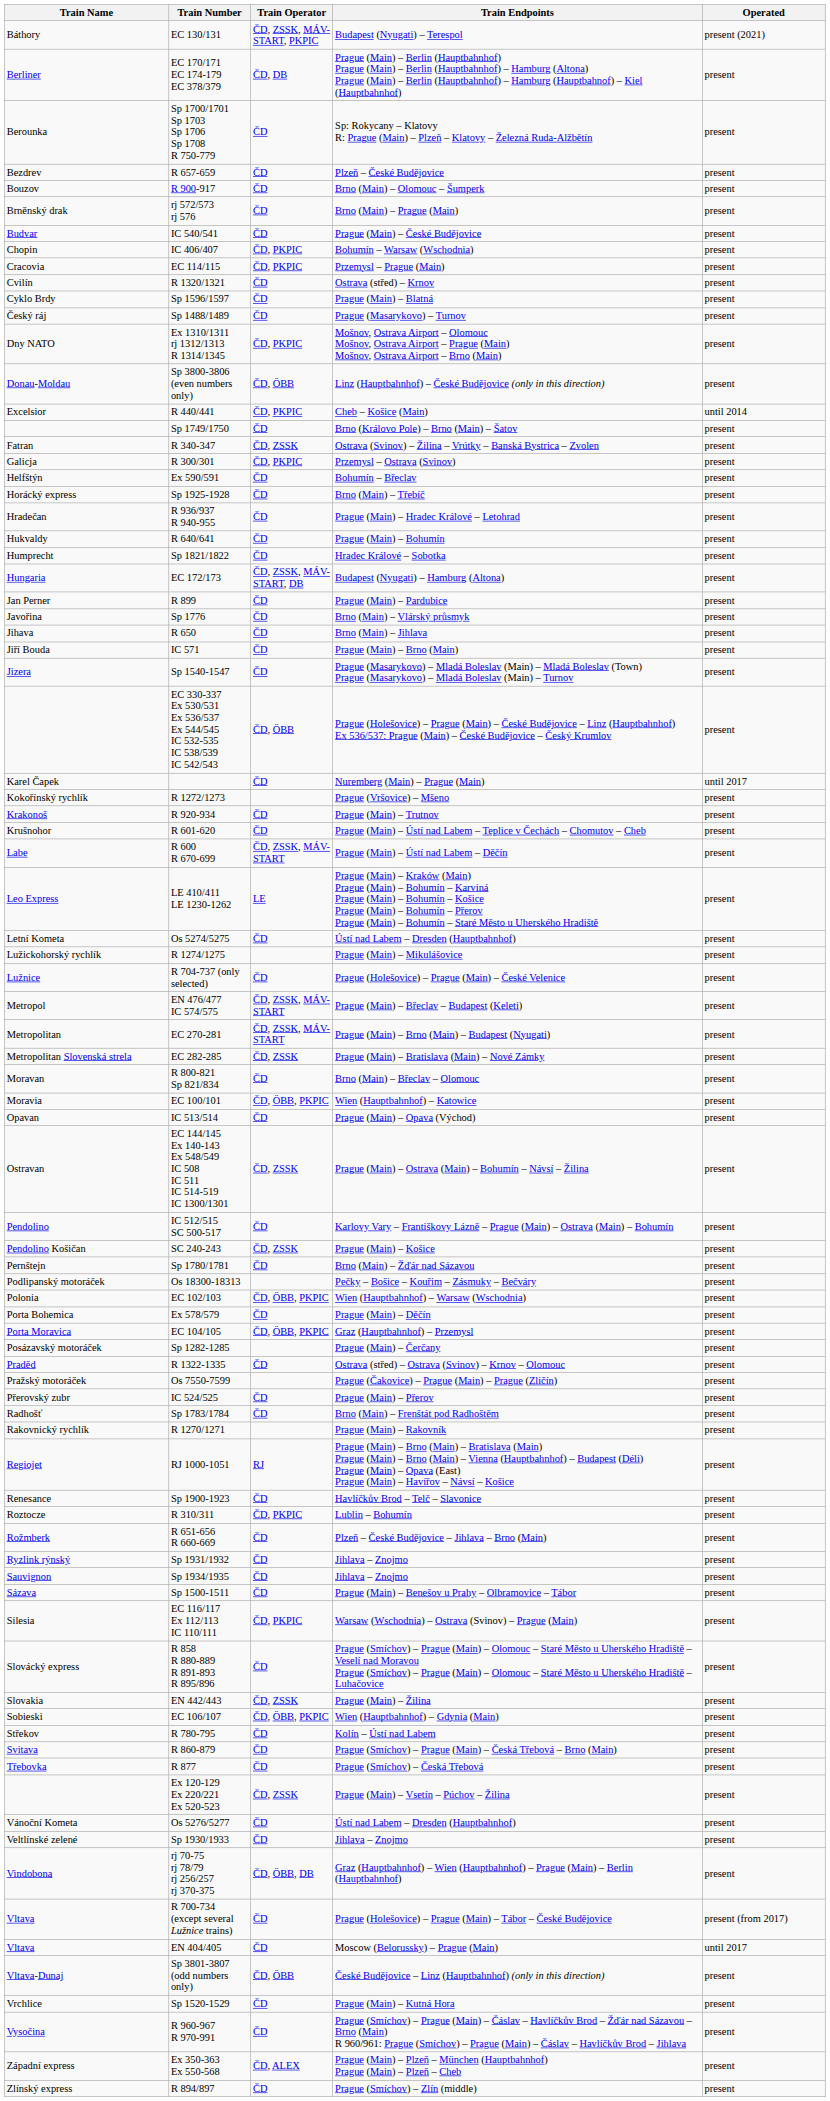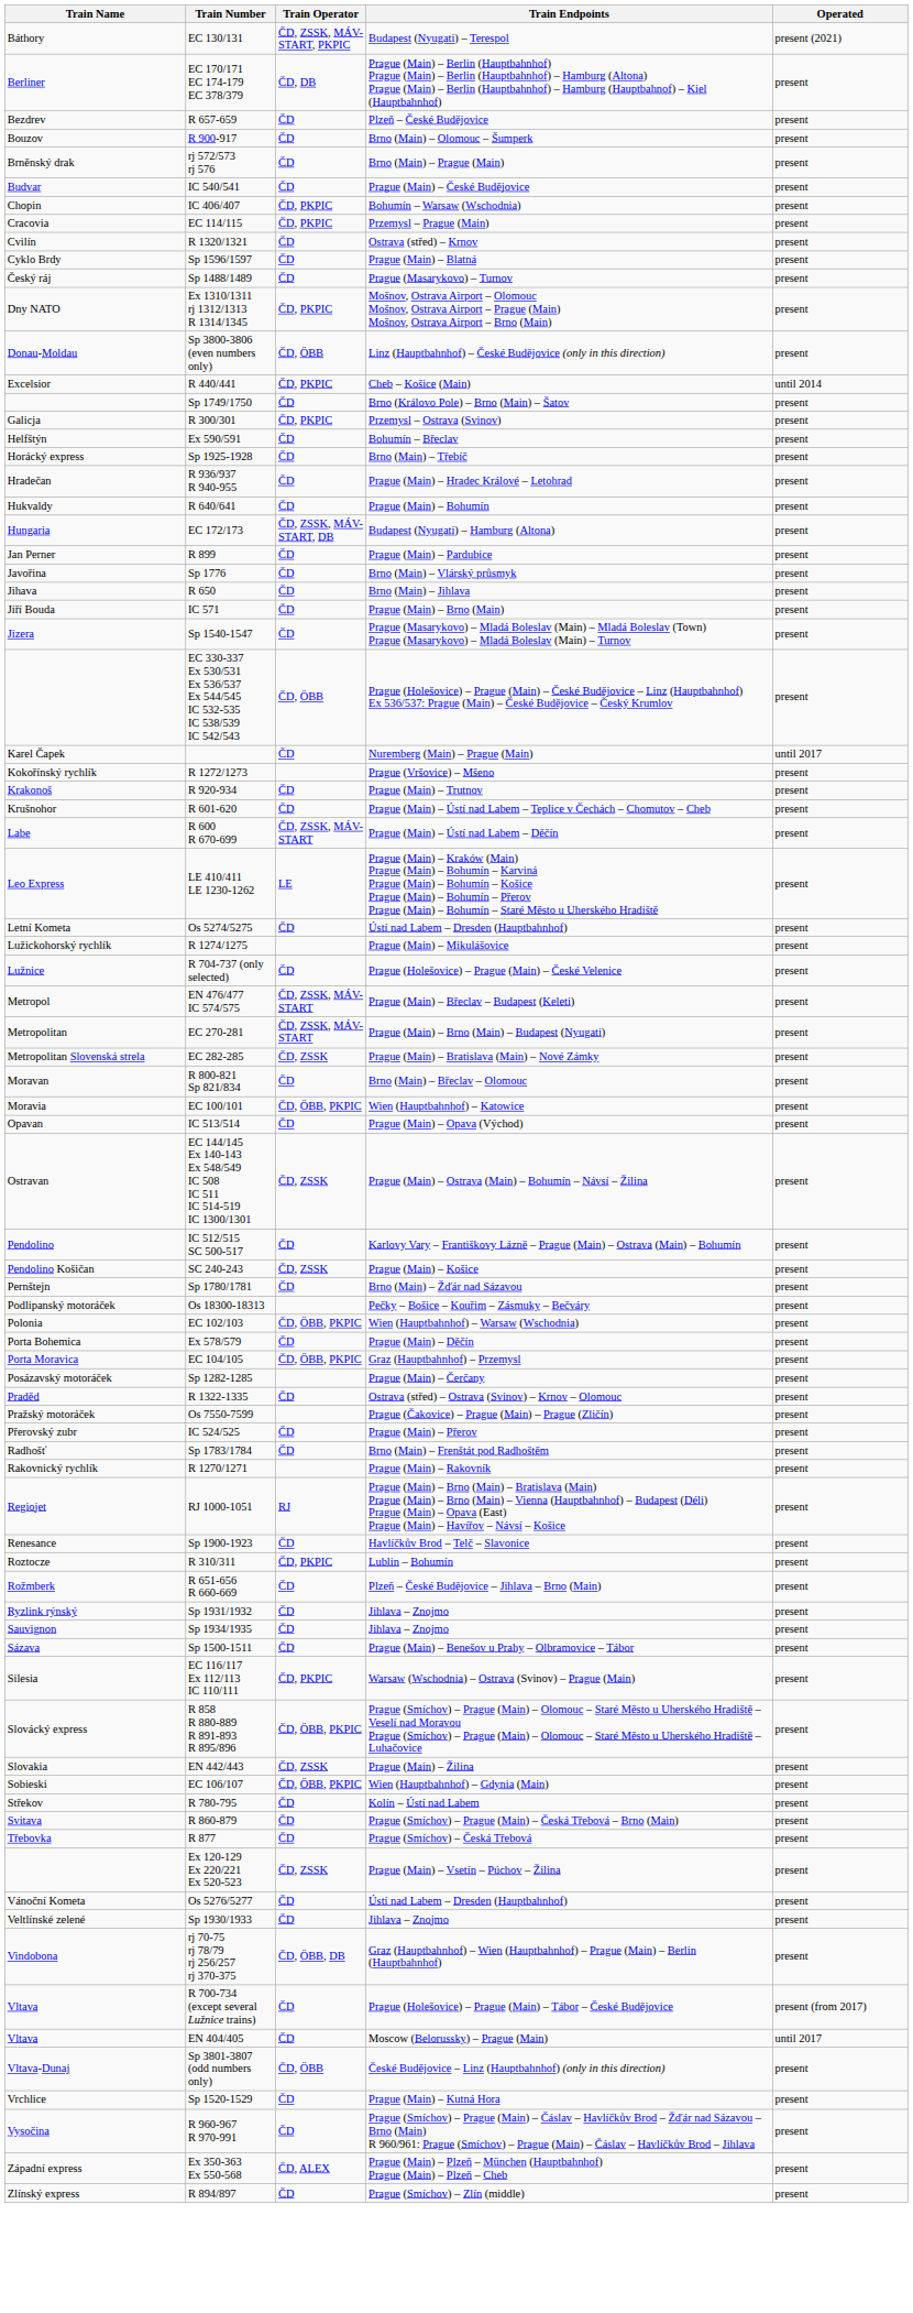- row: Berounka | Sp 1700/1701 Sp 1703 Sp 1706 Sp 1708 R 750-779 | ČD | Sp: Rokycany – Klatovy R: Prague (Main) – Plzeň – Klatovy – Železná Ruda-Alžbětín | present
- row: Fatran | R 340-347 | ČD, ZSSK | Ostrava (Svinov) – Žilina – Vrútky – Banská Bystrica – Zvolen | present
- row: Humprecht | Sp 1821/1822 | ČD | Hradec Králové – Sobotka | present
R 858 R 880-889 R 891-893 R 895/896 | Train Operator: ČD -> ČD, ÖBB, PKPIC
